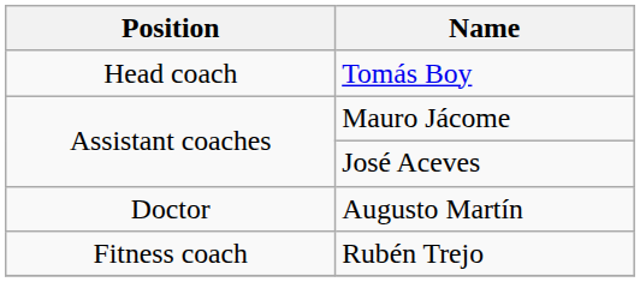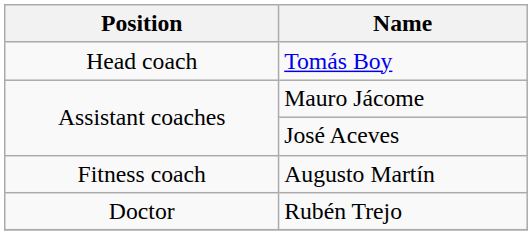Augusto Martín | Position: Doctor -> Fitness coach
Rubén Trejo | Position: Fitness coach -> Doctor
